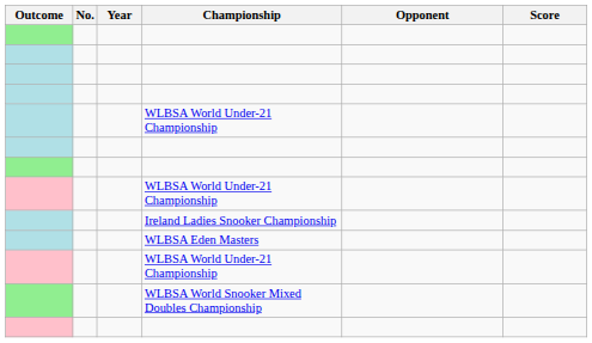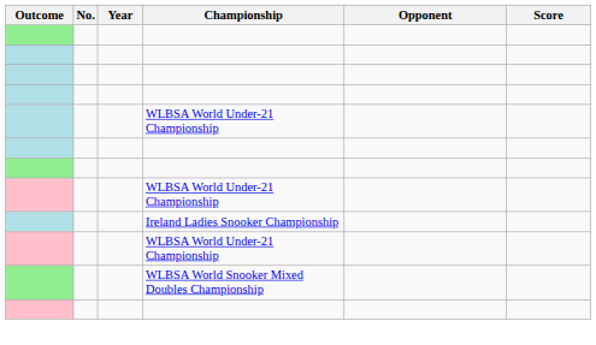- row: WLBSA Eden Masters
